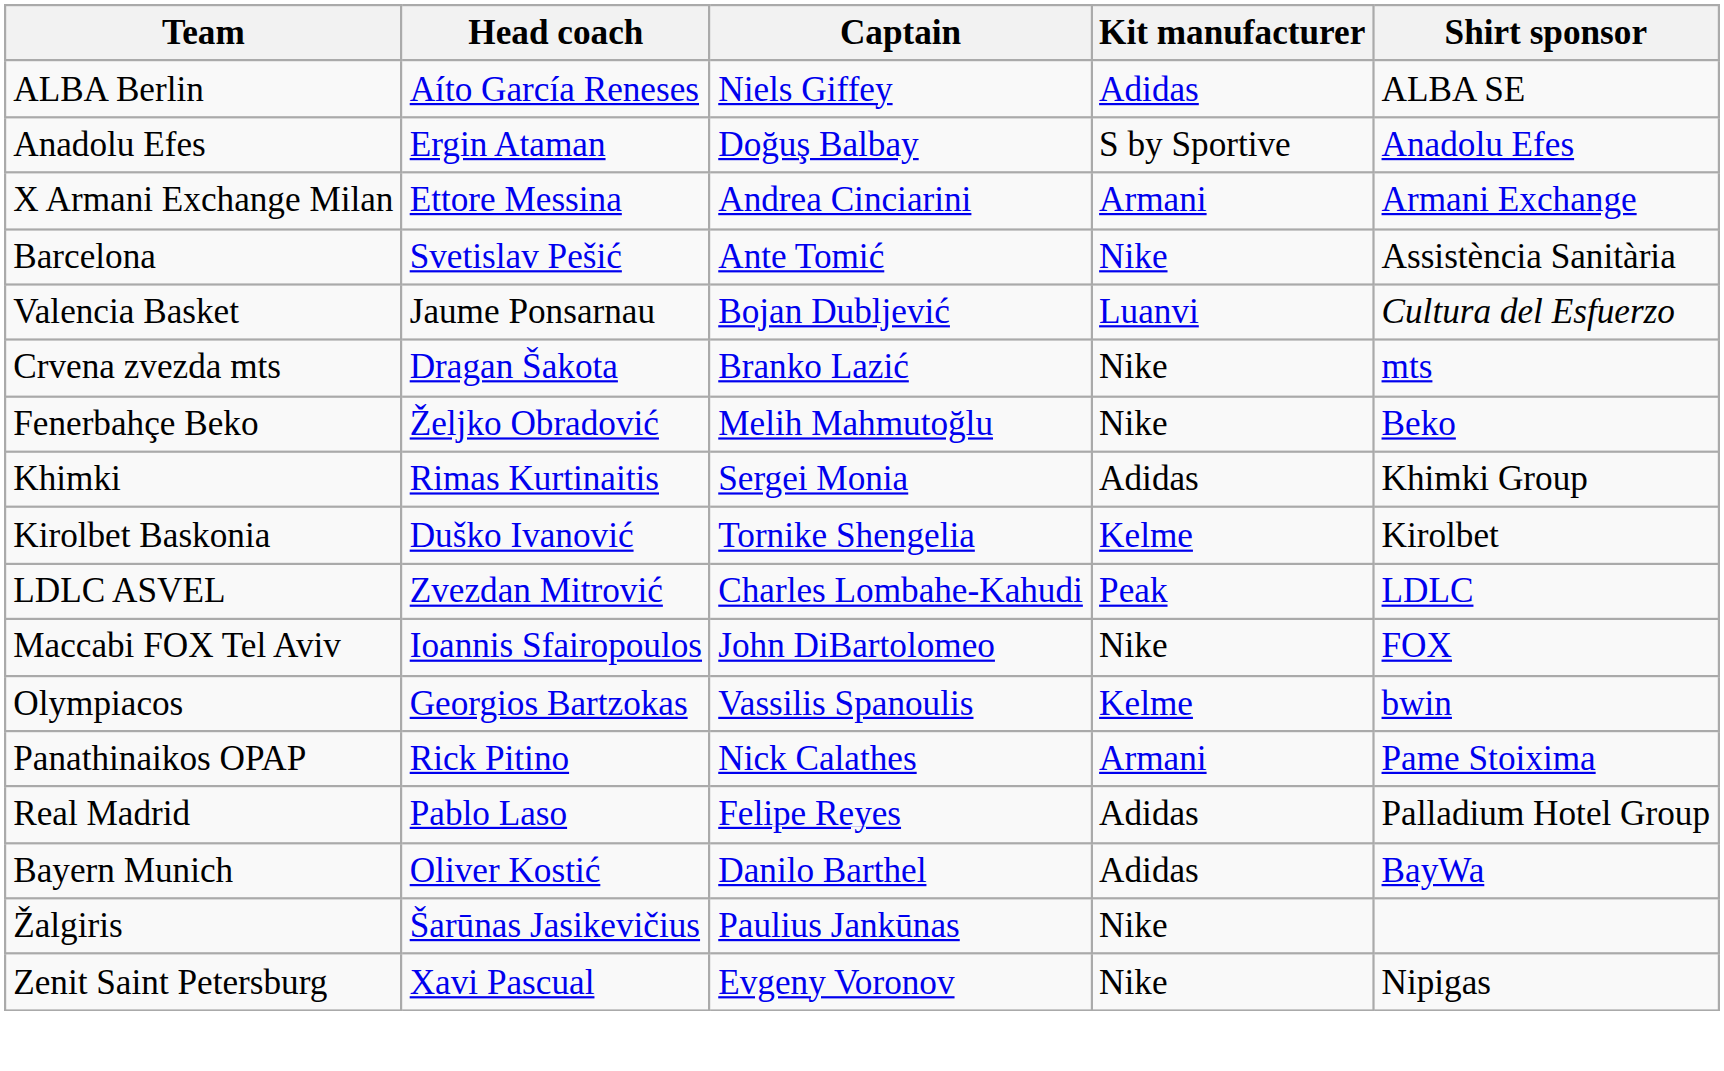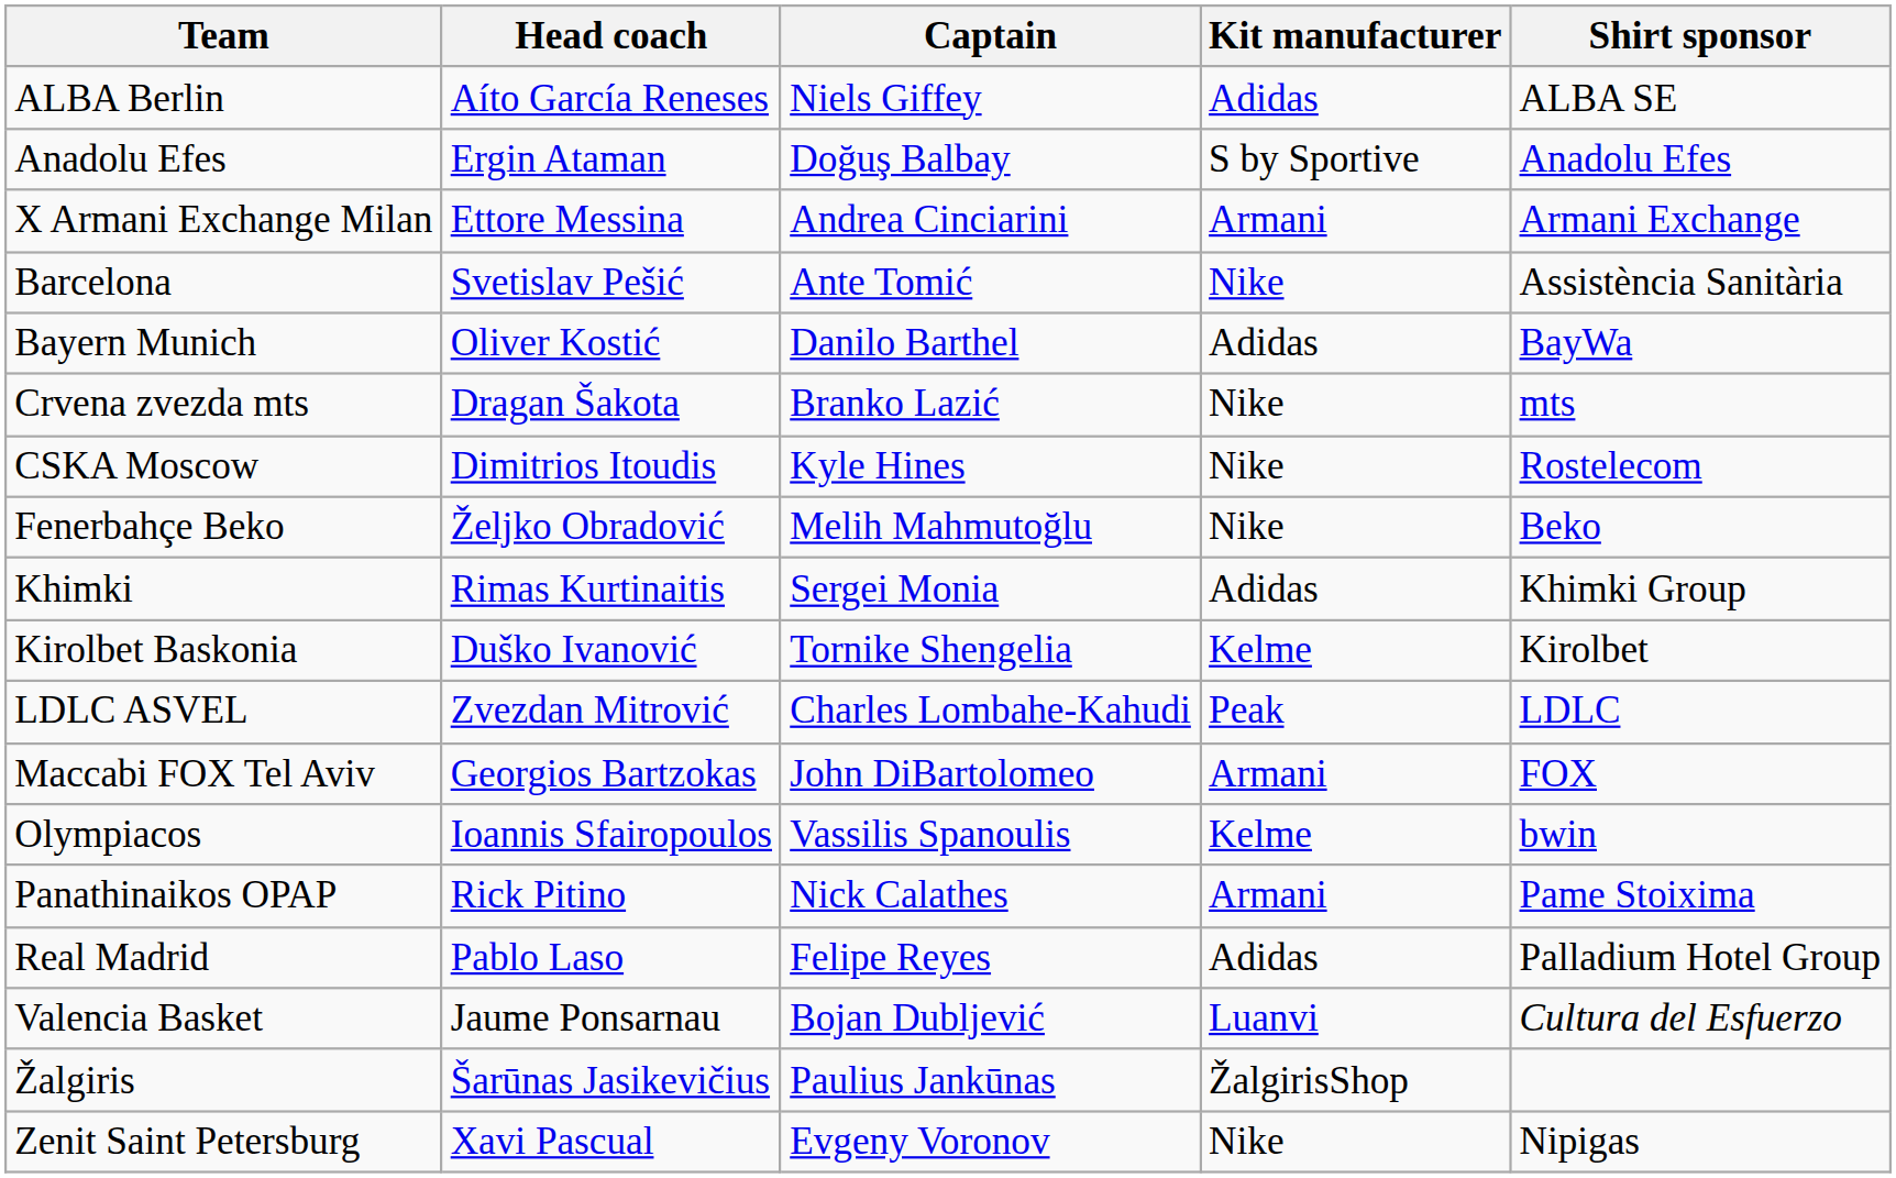rows swapped: Bayern Munich <-> Valencia Basket
+ row: CSKA Moscow | Dimitrios Itoudis | Kyle Hines | Nike | Rostelecom
Maccabi FOX Tel Aviv | Head coach: Ioannis Sfairopoulos -> Georgios Bartzokas
Maccabi FOX Tel Aviv | Kit manufacturer: Nike -> Armani
Olympiacos | Head coach: Georgios Bartzokas -> Ioannis Sfairopoulos
Žalgiris | Kit manufacturer: Nike -> ŽalgirisShop
